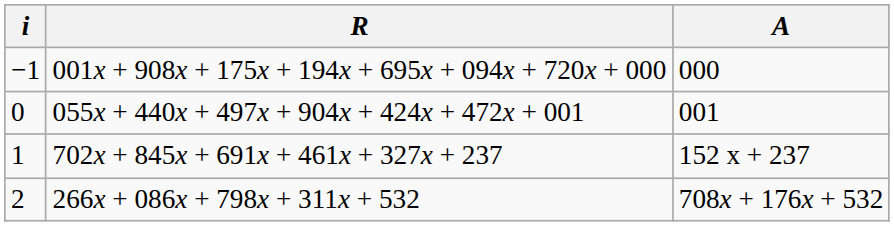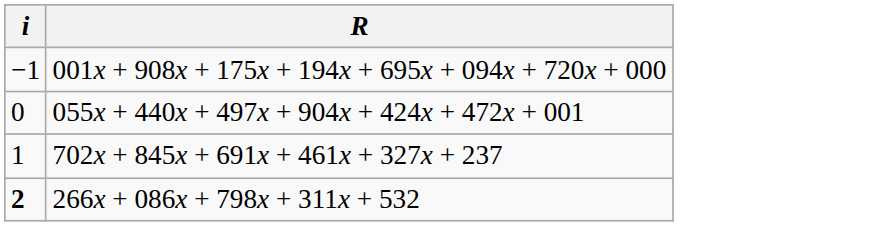- column: A | 000 | 001 | 152 x + 237 | 708x + 176x + 532
266x + 086x + 798x + 311x + 532 | i: normal -> bold
